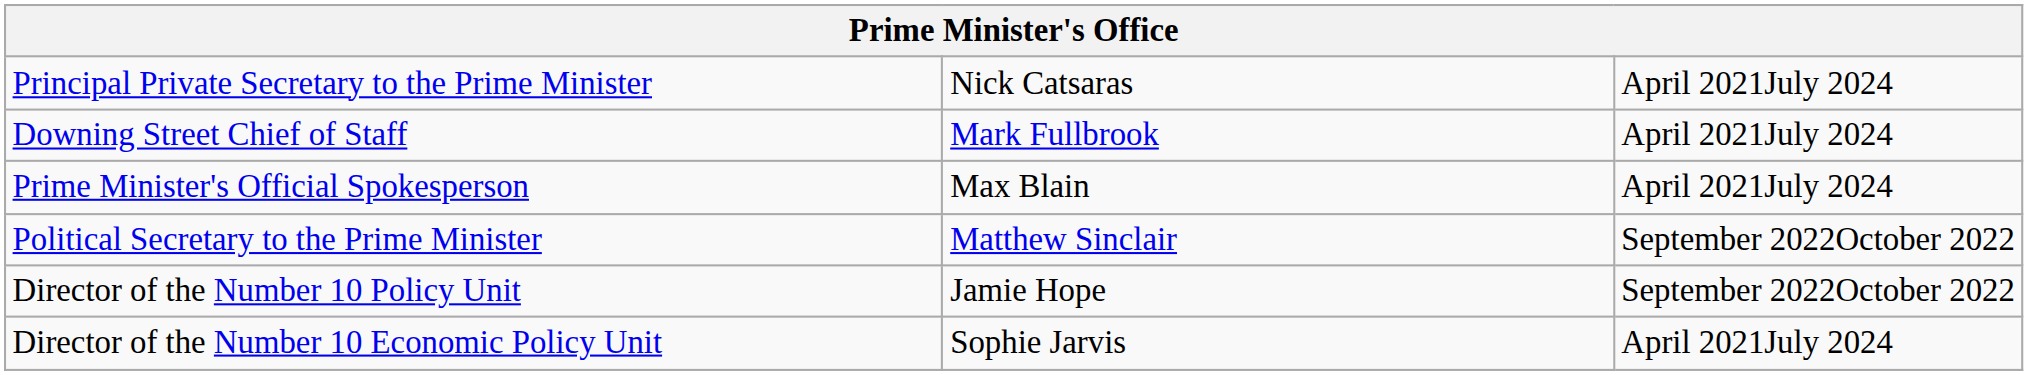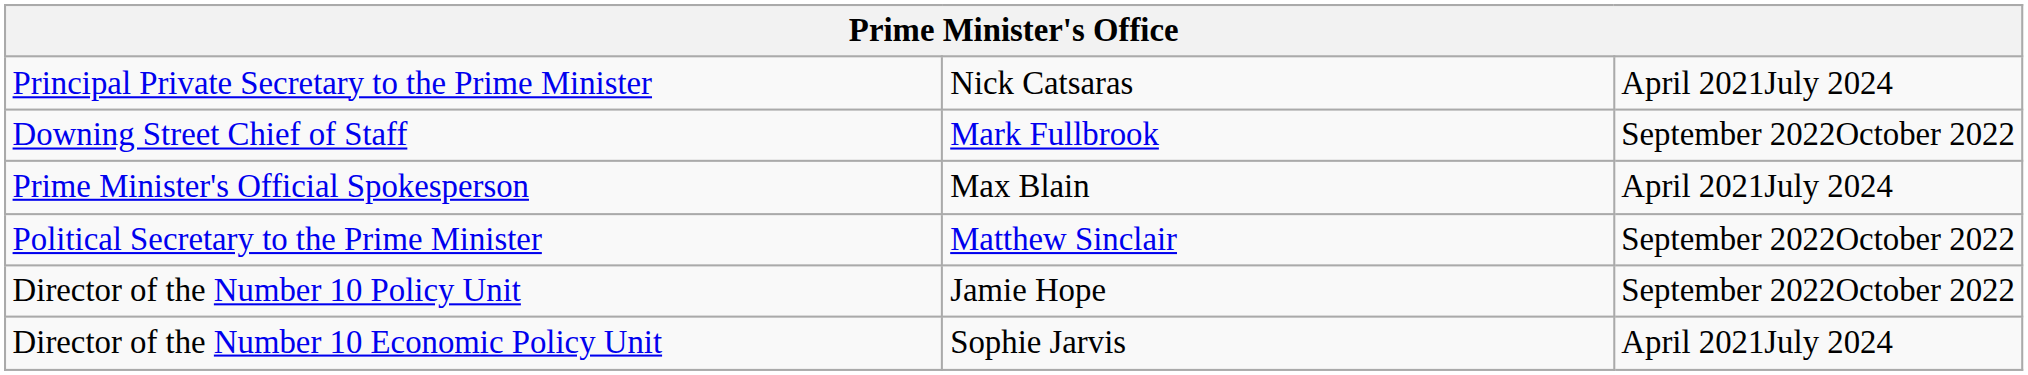Downing Street Chief of Staff | column 3: April 2021July 2024 -> September 2022October 2022
